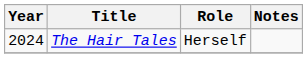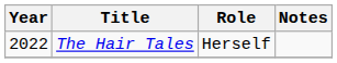The Hair Tales | Year: 2024 -> 2022
